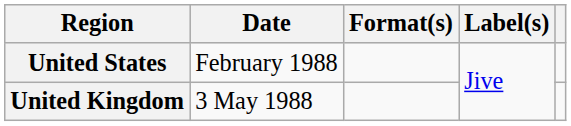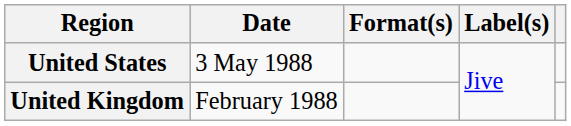United States | Date: February 1988 -> 3 May 1988
United Kingdom | Date: 3 May 1988 -> February 1988
